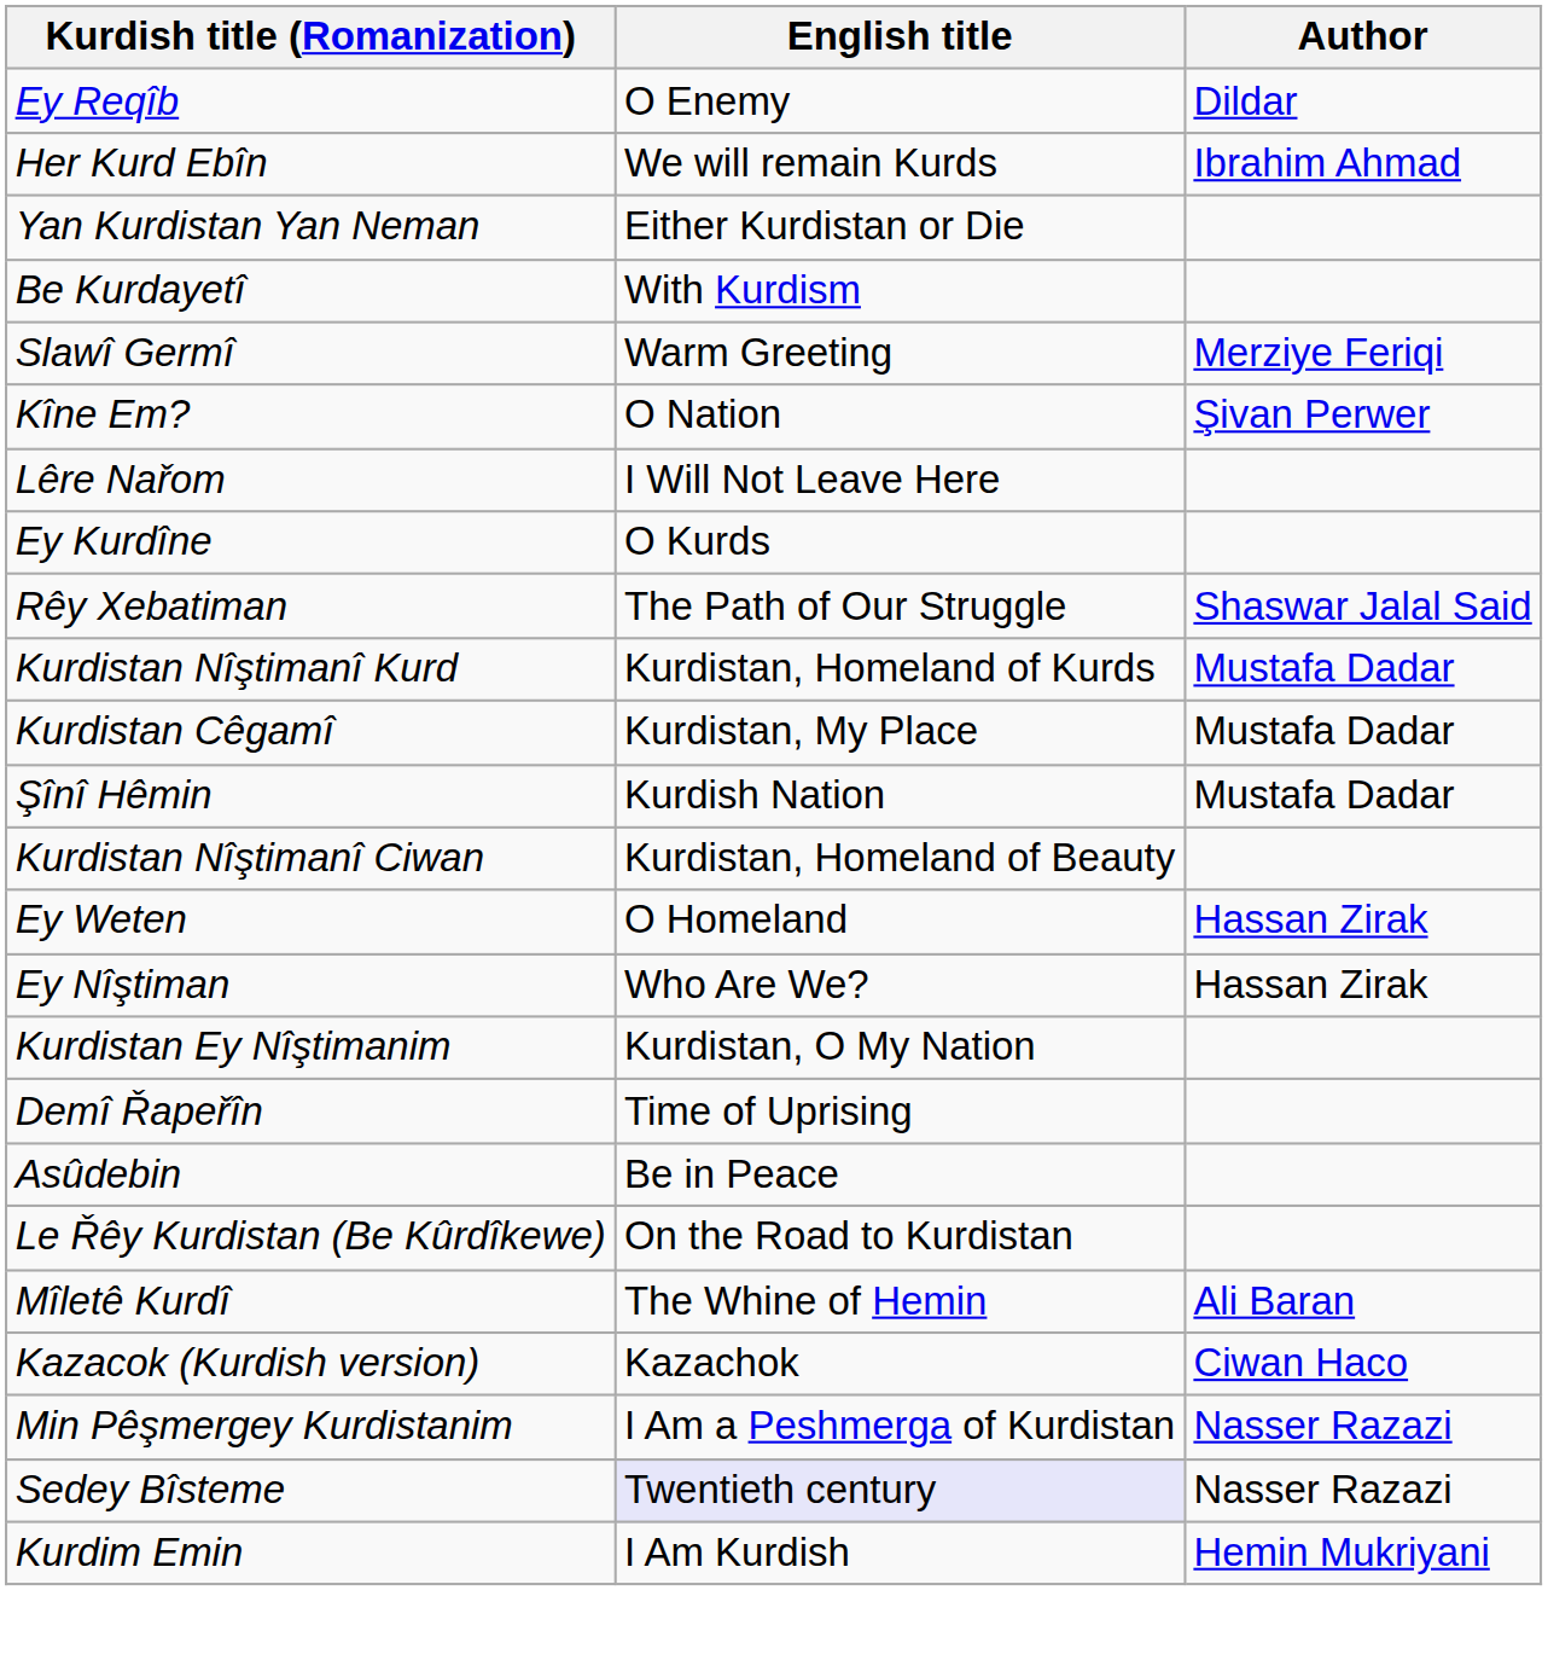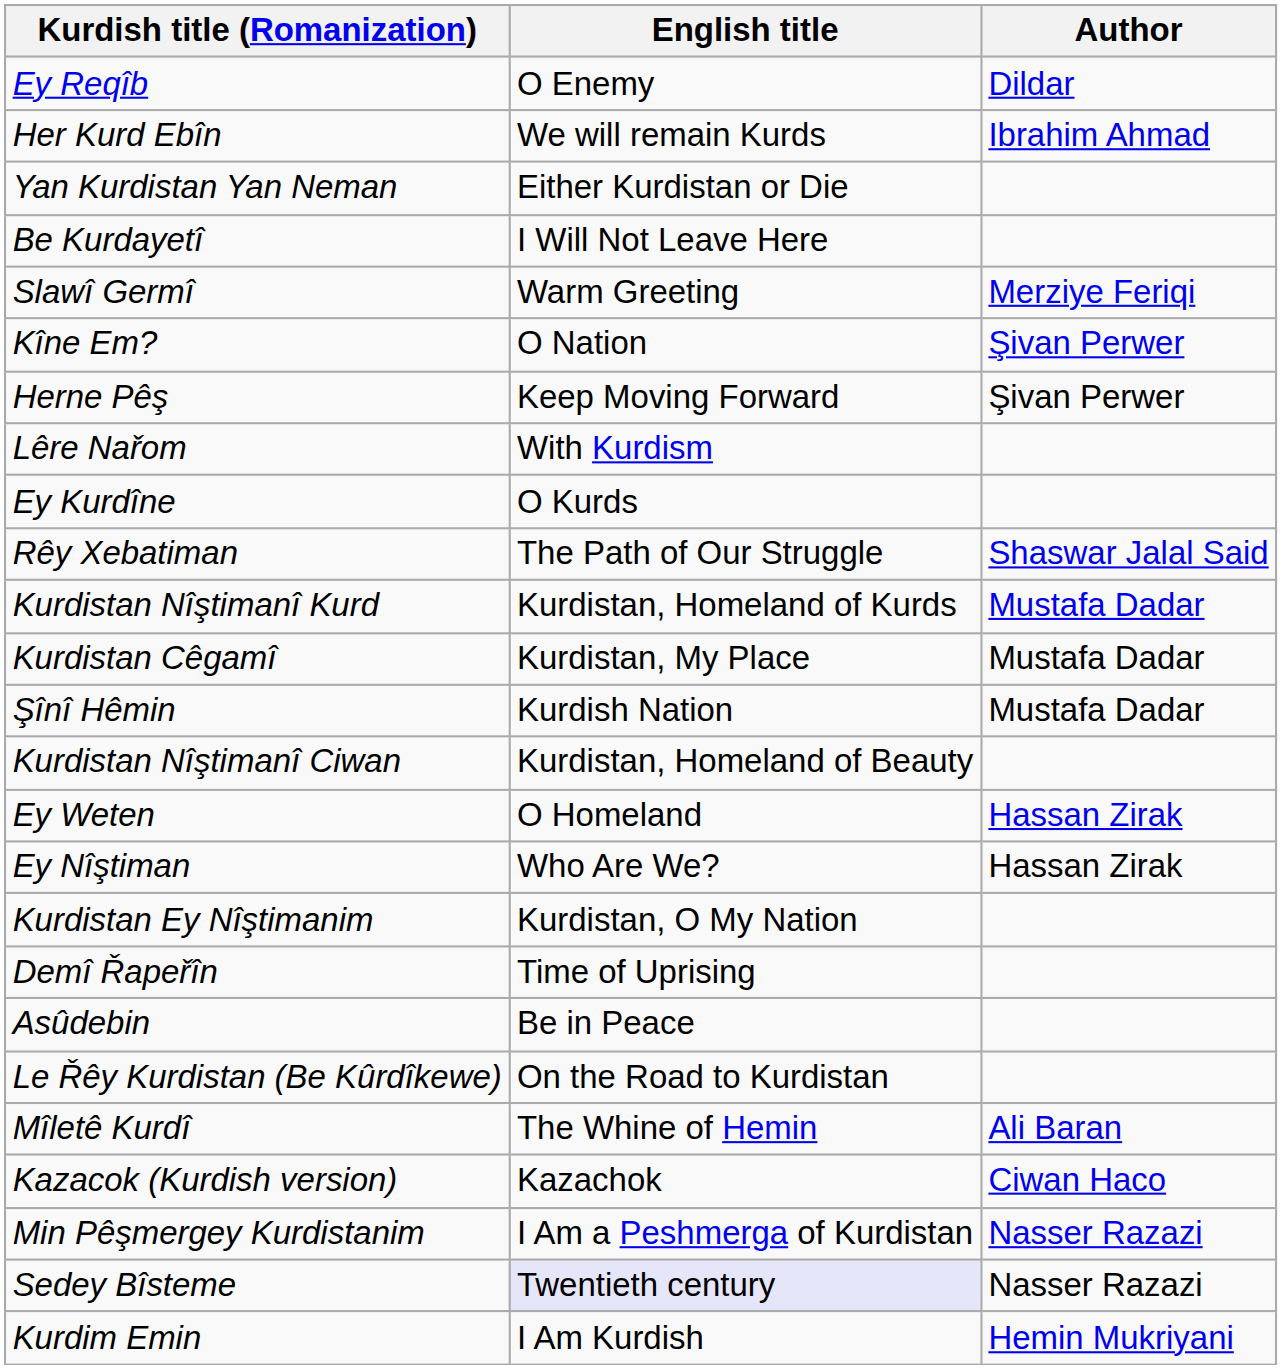Be Kurdayetî | English title: With Kurdism -> I Will Not Leave Here
+ row: Herne Pêş | Keep Moving Forward | Şivan Perwer
Lêre Nařom | English title: I Will Not Leave Here -> With Kurdism
